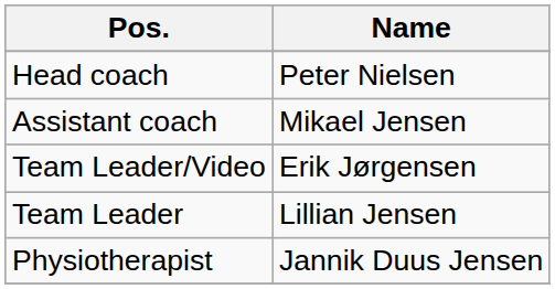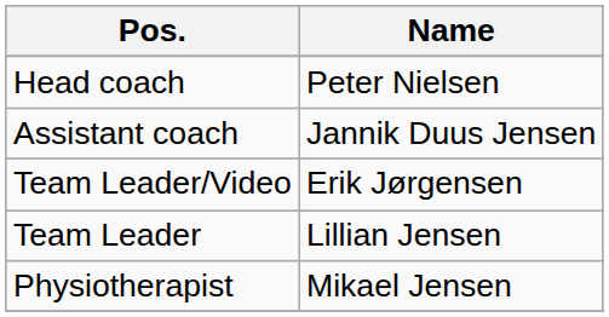Assistant coach | Name: Mikael Jensen -> Jannik Duus Jensen
Physiotherapist | Name: Jannik Duus Jensen -> Mikael Jensen
